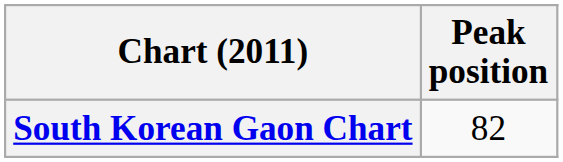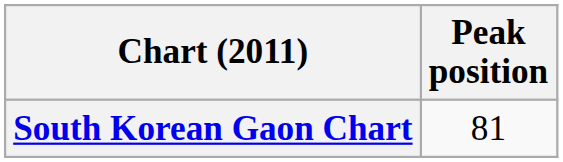South Korean Gaon Chart | Peak position: 82 -> 81
